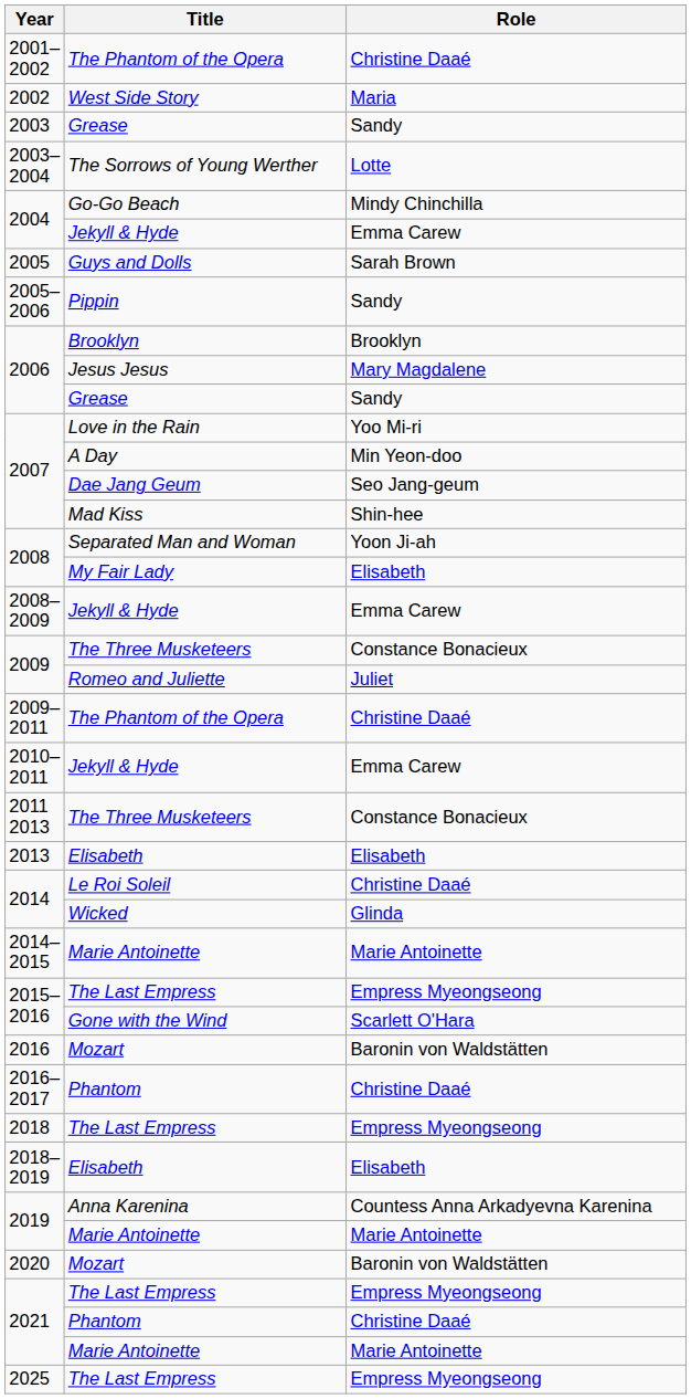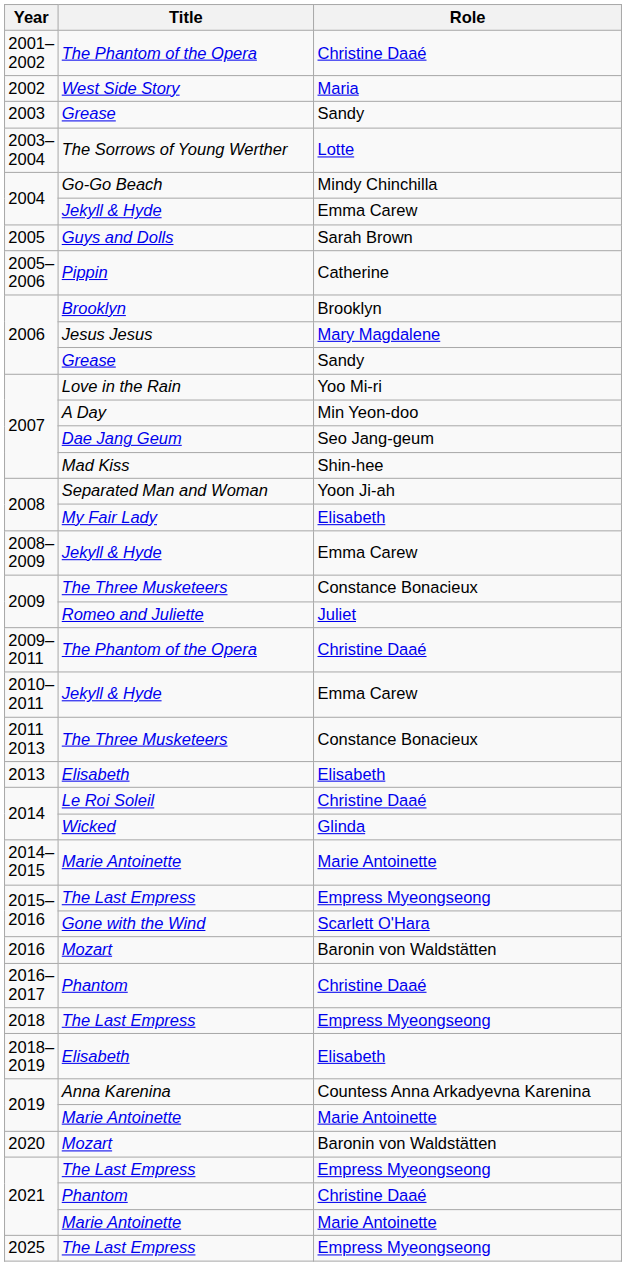2005–2006 | Role: Sandy -> Catherine
